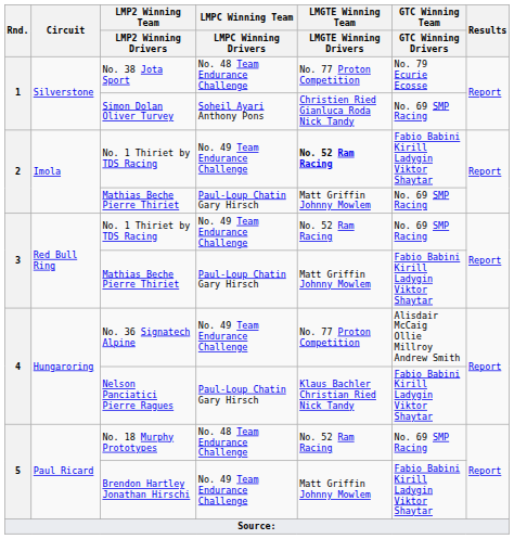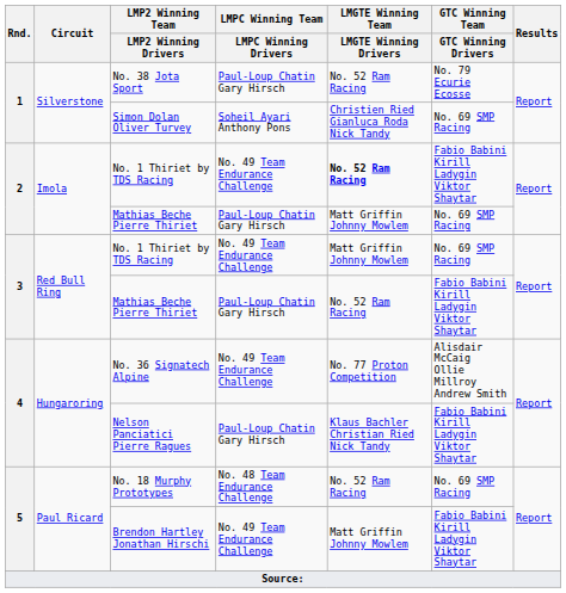No. 38 Jota Sport | LMPC Winning Team / LMPC Winning Drivers: No. 48 Team Endurance Challenge -> Paul-Loup Chatin Gary Hirsch
No. 38 Jota Sport | LMGTE Winning Team / LMGTE Winning Drivers: No. 77 Proton Competition -> No. 52 Ram Racing
3 / No. 1 Thiriet by TDS Racing | LMGTE Winning Team / LMGTE Winning Drivers: No. 52 Ram Racing -> Matt Griffin Johnny Mowlem
3 / Mathias Beche Pierre Thiriet | LMGTE Winning Team / LMGTE Winning Drivers: Matt Griffin Johnny Mowlem -> No. 52 Ram Racing
